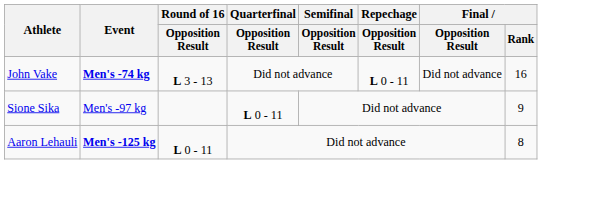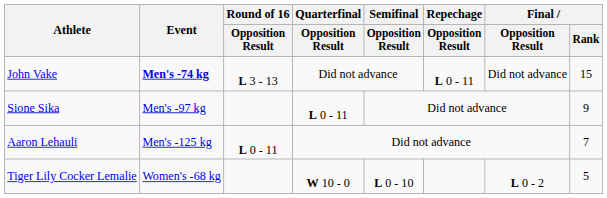John Vake | Final / Rank: 16 -> 15
Aaron Lehauli | Event: bold -> normal
Aaron Lehauli | Final / Rank: 8 -> 7
+ row: Tiger Lily Cocker Lemalie | Women's -68 kg | W 10 - 0 | L 0 - 10 | L 0 - 2 | 5
